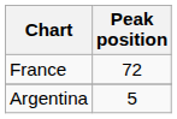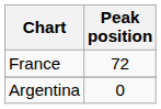Argentina | Peak position: 5 -> 0
